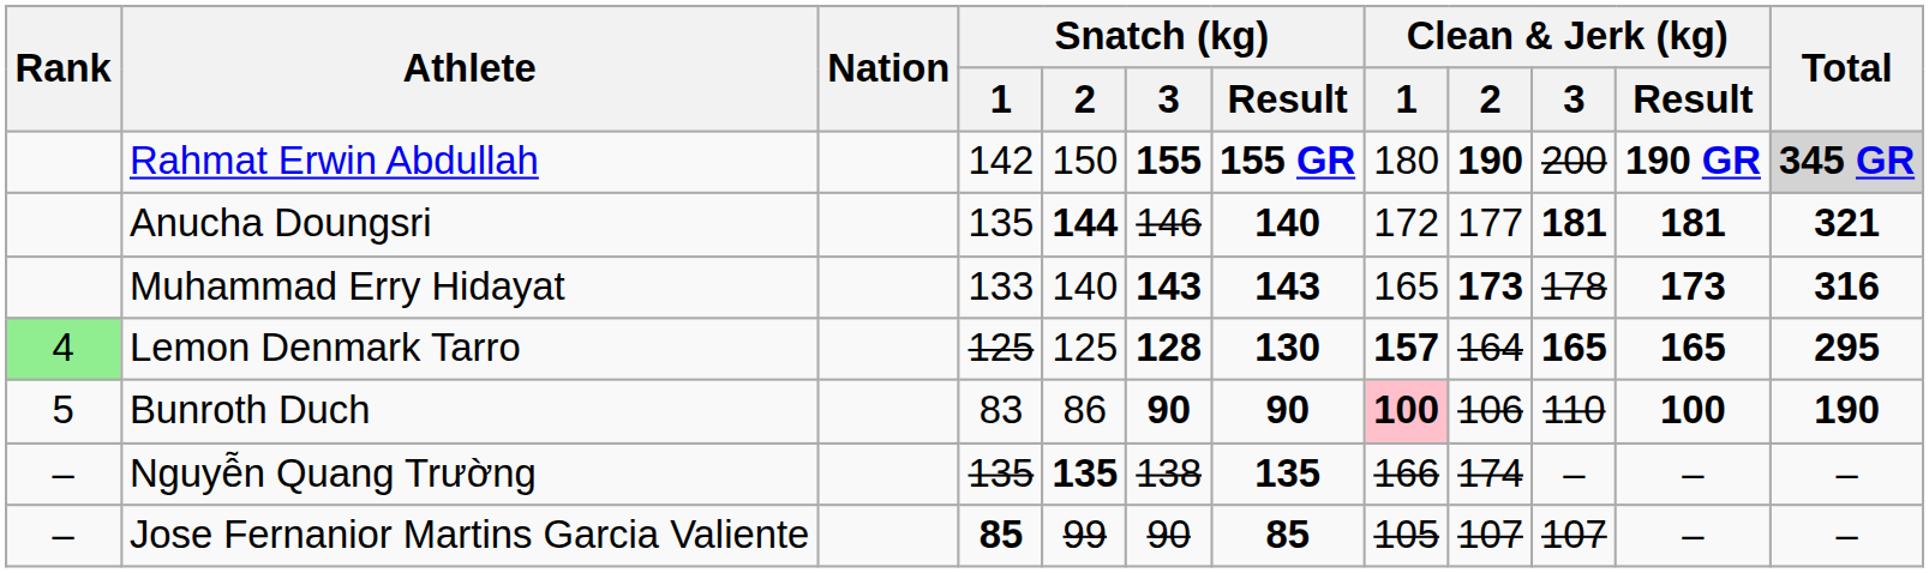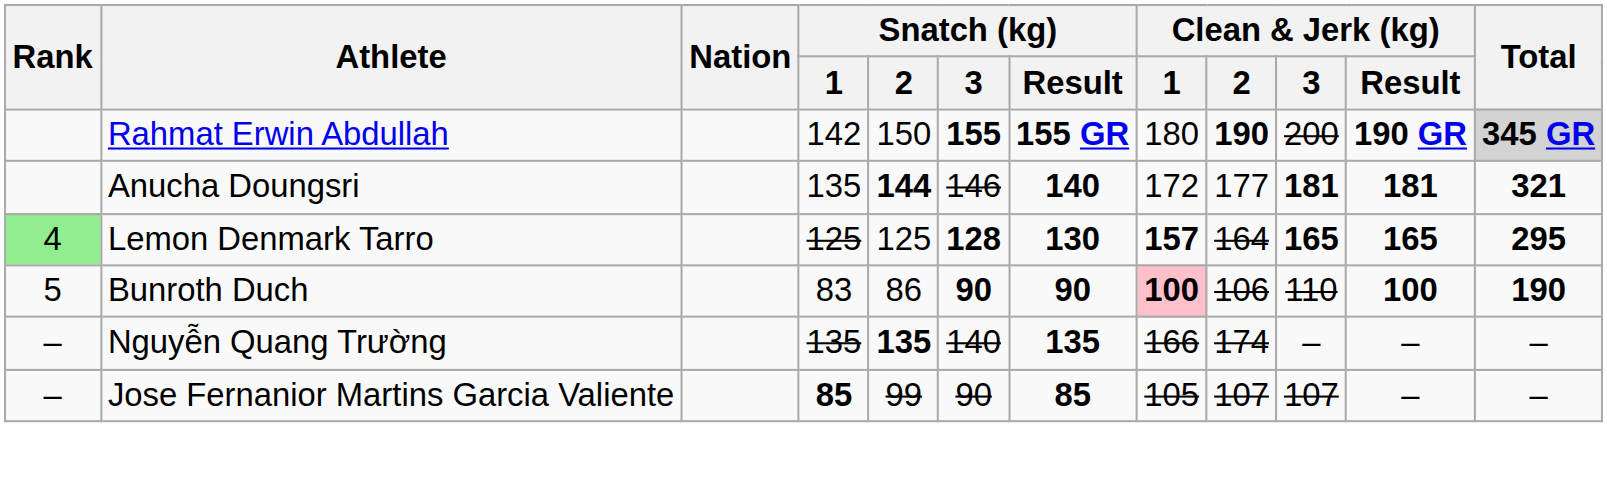- row: Muhammad Erry Hidayat | 133 | 140 | 143 | 143 | 165 | 173 | 178 | 173 | 316
Nguyễn Quang Trường | Snatch (kg) / 3: 138 -> 140
